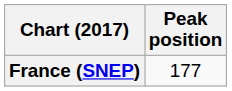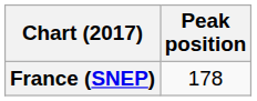France (SNEP) | Peak position: 177 -> 178
